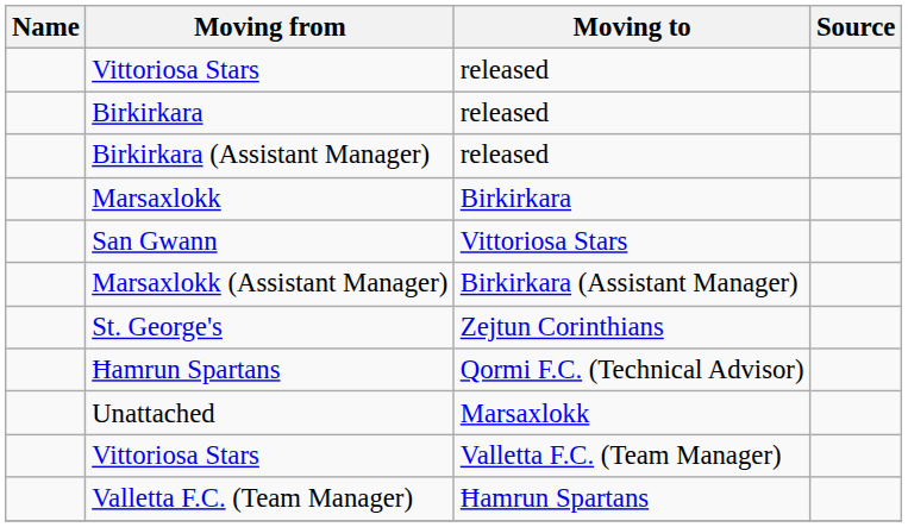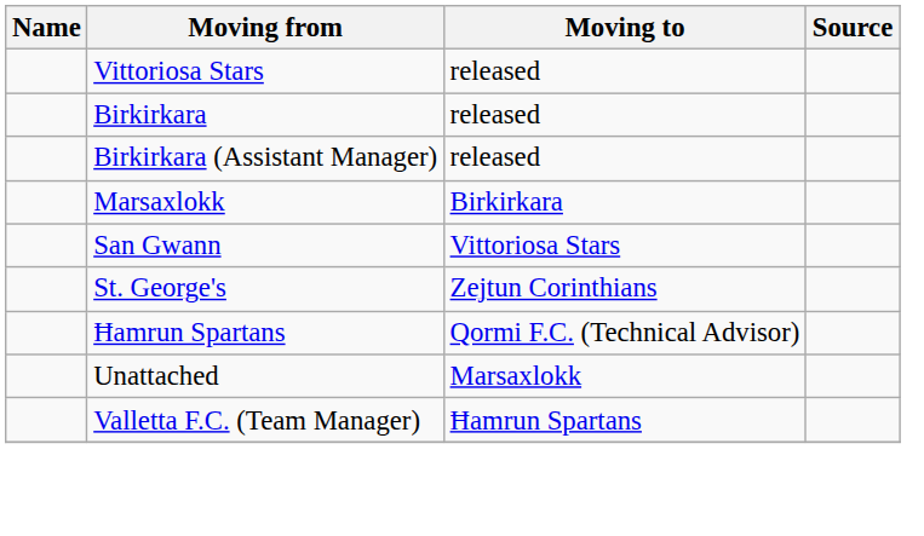- row: Marsaxlokk (Assistant Manager) | Birkirkara (Assistant Manager)
- row: Vittoriosa Stars | Valletta F.C. (Team Manager)
